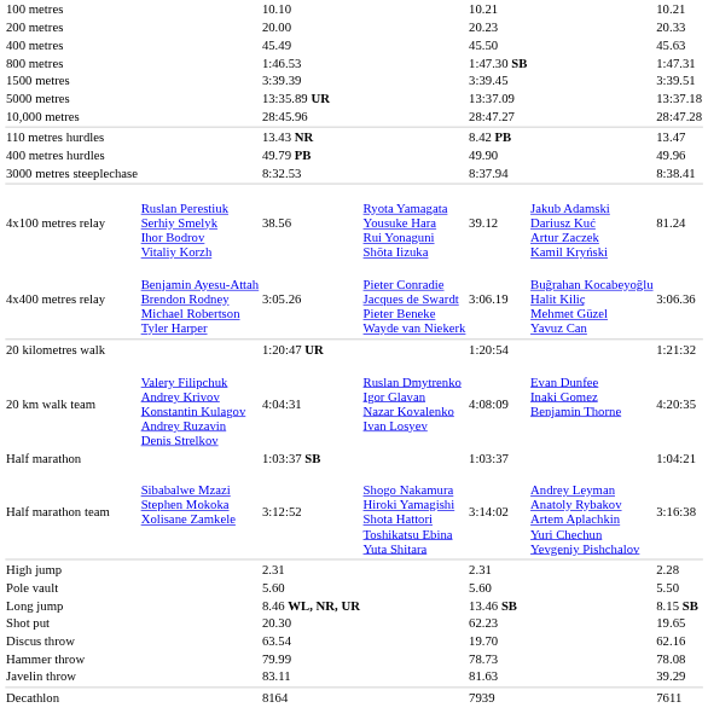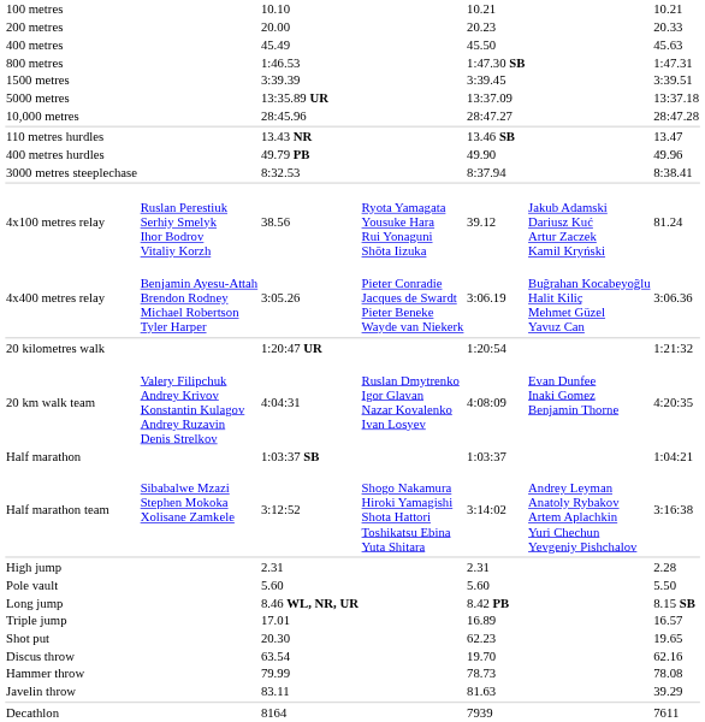110 metres hurdles | column 5: 8.42 PB -> 13.46 SB
Long jump | column 5: 13.46 SB -> 8.42 PB
+ row: Triple jump | 17.01 | 16.89 | 16.57
